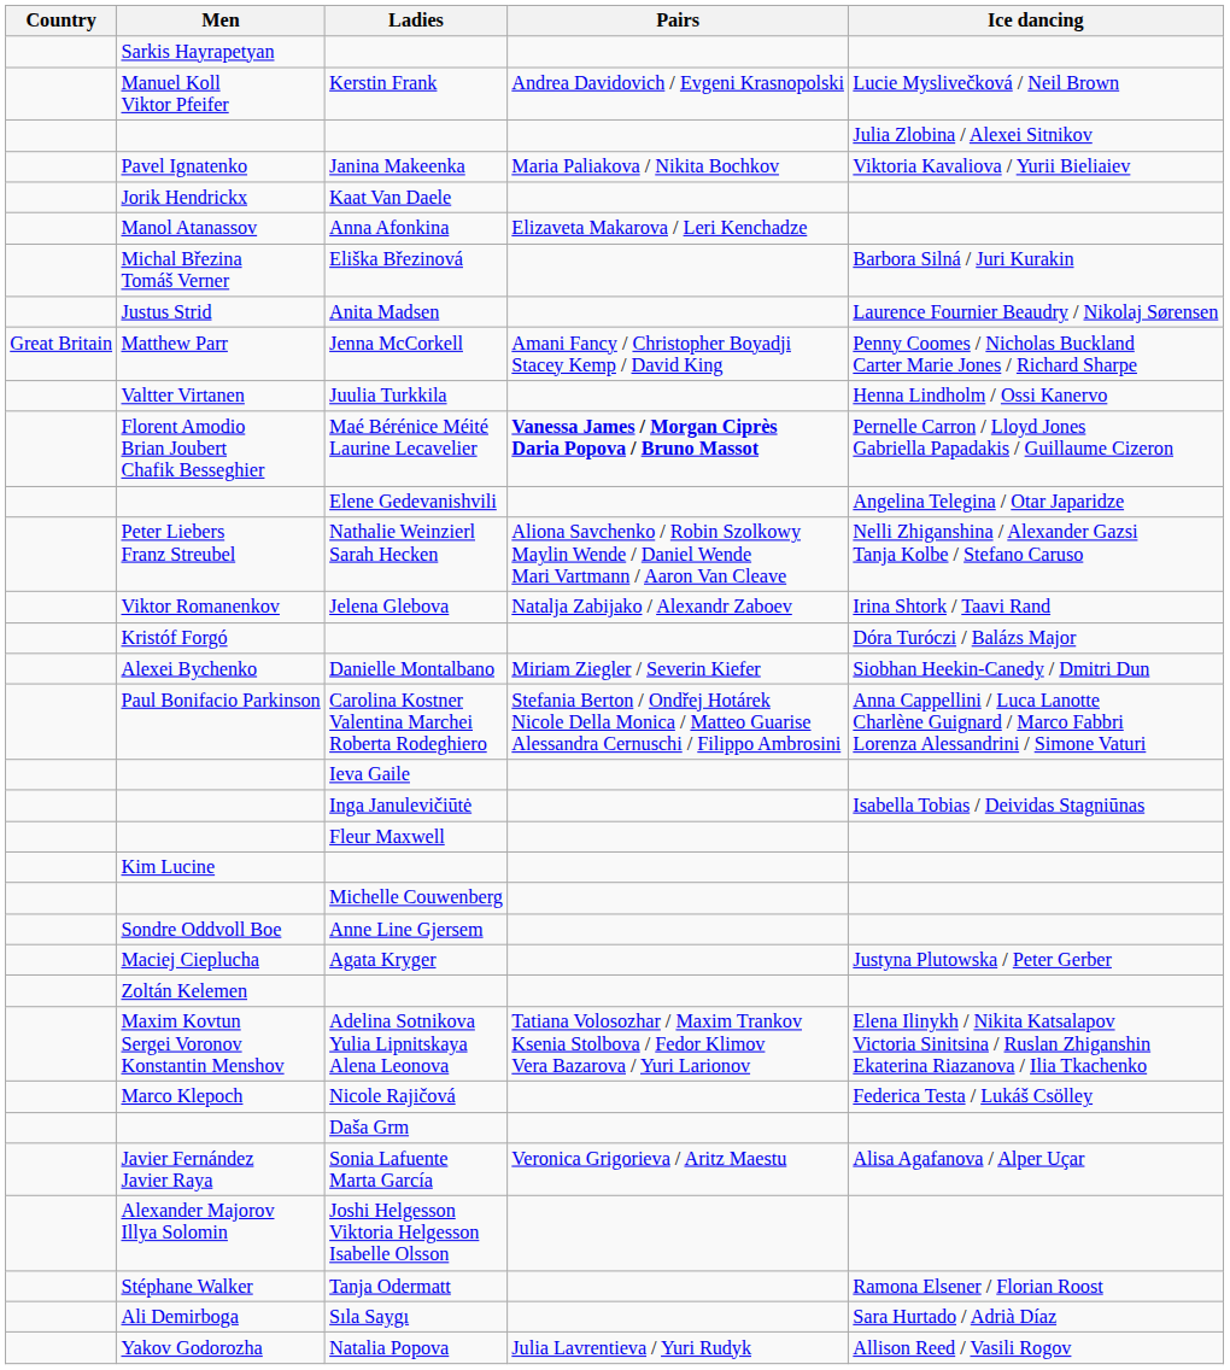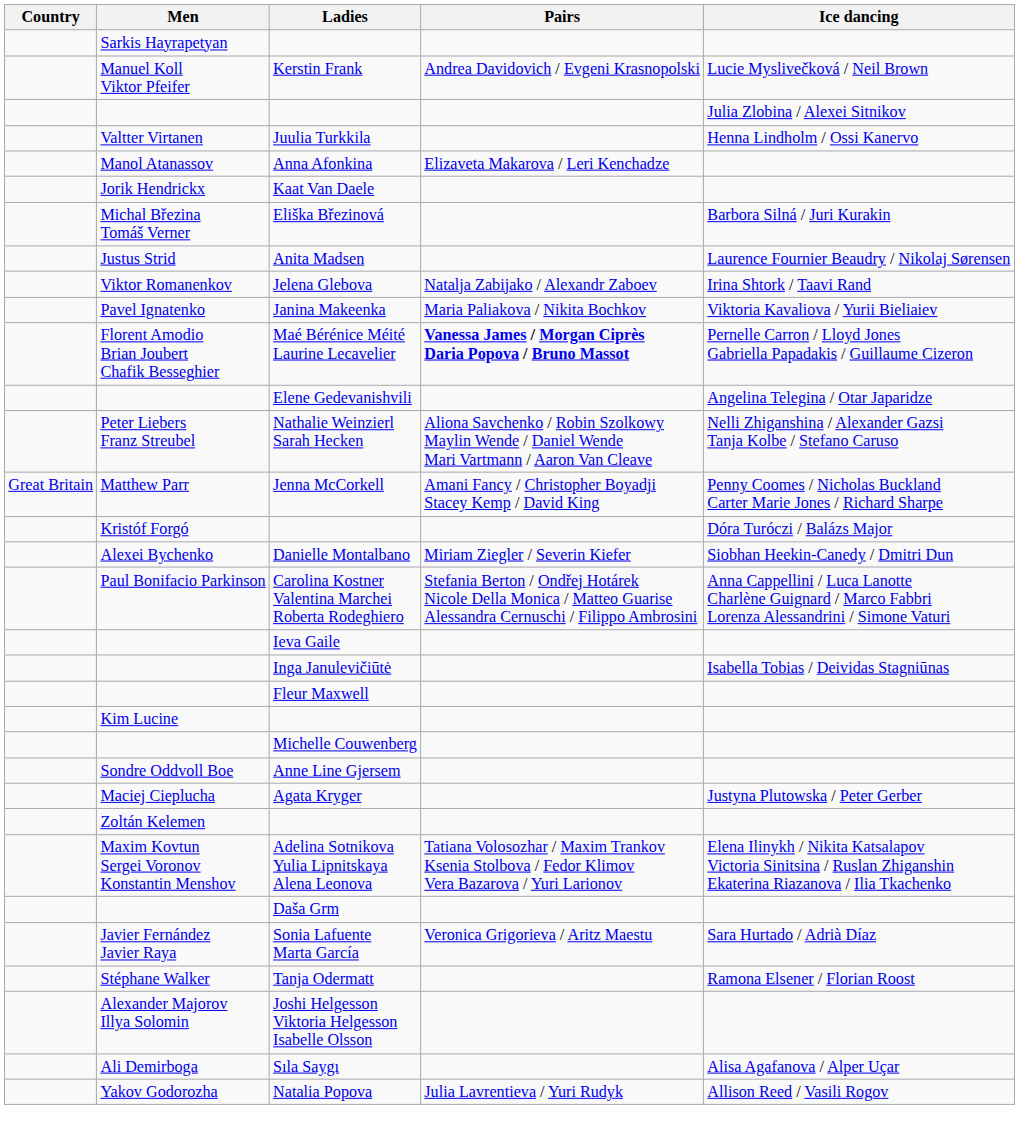rows swapped: Janina Makeenka <-> Juulia Turkkila
rows swapped: Kaat Van Daele <-> Anna Afonkina
rows swapped: Jelena Glebova <-> Jenna McCorkell
- row: Marco Klepoch | Nicole Rajičová | Federica Testa / Lukáš Csölley
Sonia Lafuente Marta García | Ice dancing: Alisa Agafanova / Alper Uçar -> Sara Hurtado / Adrià Díaz
rows swapped: Joshi Helgesson Viktoria Helgesson Isabelle Olsson <-> Tanja Odermatt
Sıla Saygı | Ice dancing: Sara Hurtado / Adrià Díaz -> Alisa Agafanova / Alper Uçar
